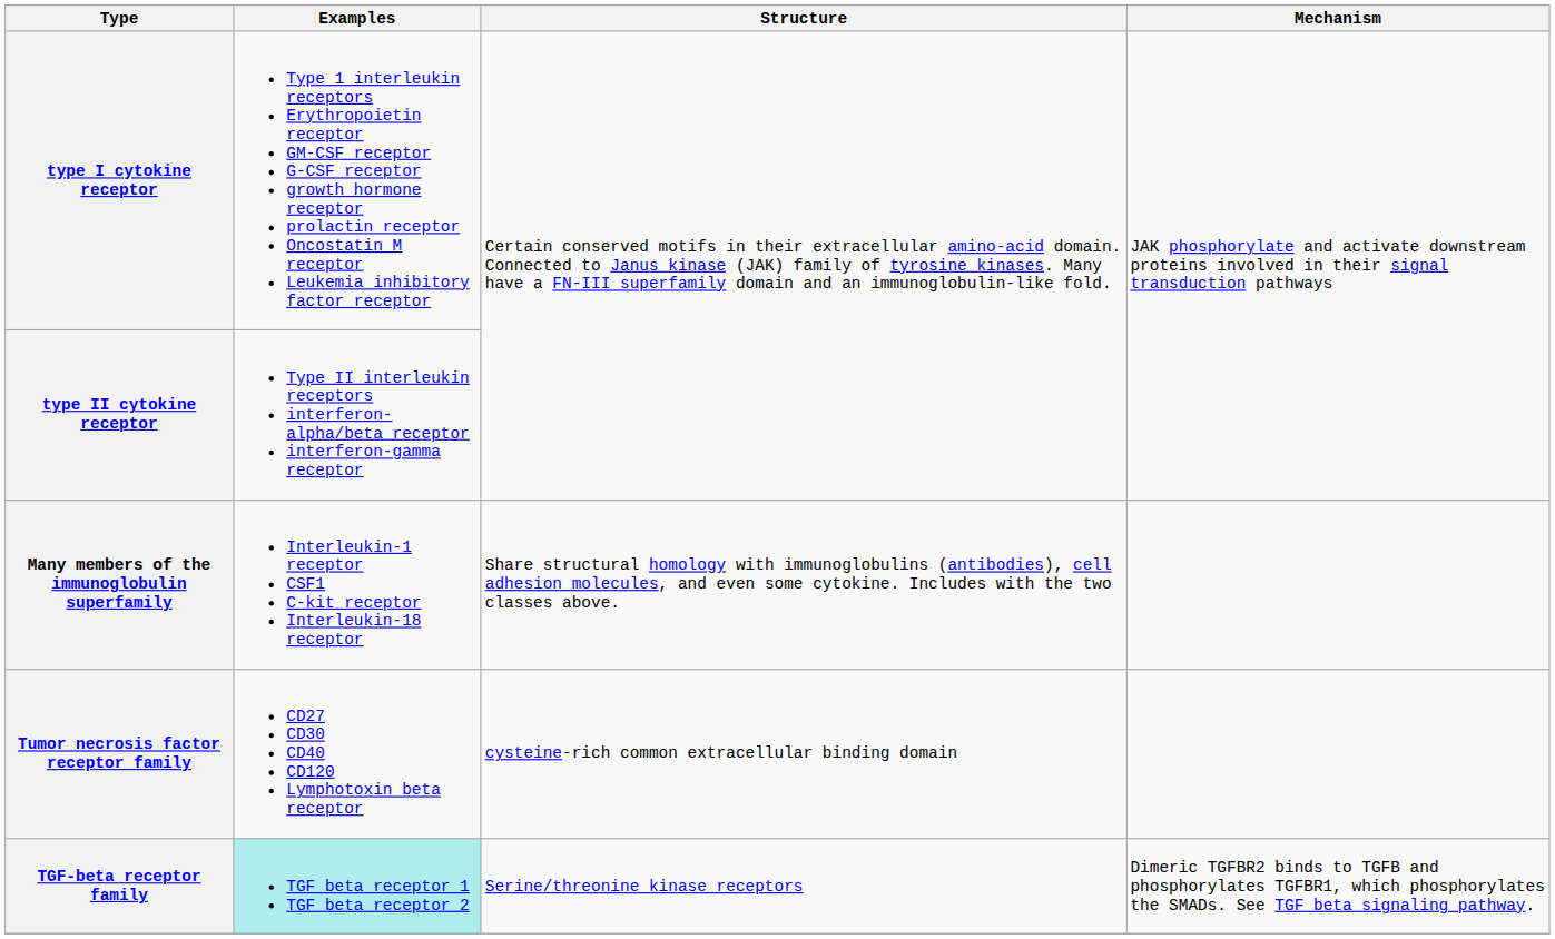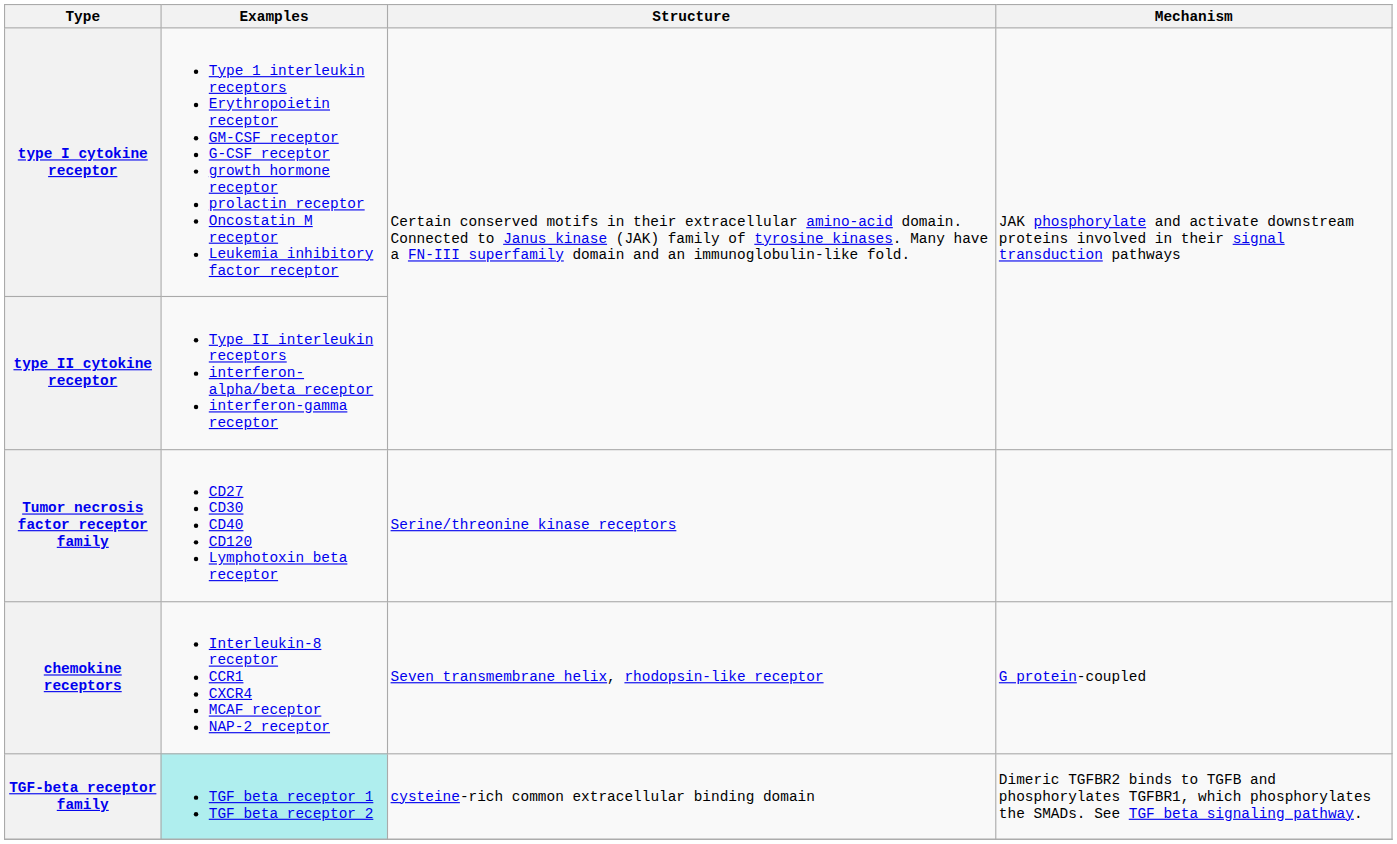- row: Many members of the immunoglobulin superfamily | Interleukin-1 receptor CSF1 C-kit receptor Interleukin-18 receptor | Share structural homology with immunoglobulins (antibodies), cell adhesion molecules, and even some cytokine. Includes with the two classes above.
Tumor necrosis factor receptor family | Structure: cysteine-rich common extracellular binding domain -> Serine/threonine kinase receptors
+ row: chemokine receptors | Interleukin-8 receptor CCR1 CXCR4 MCAF receptor NAP-2 receptor | Seven transmembrane helix, rhodopsin-like receptor | G protein-coupled
TGF-beta receptor family | Structure: Serine/threonine kinase receptors -> cysteine-rich common extracellular binding domain
